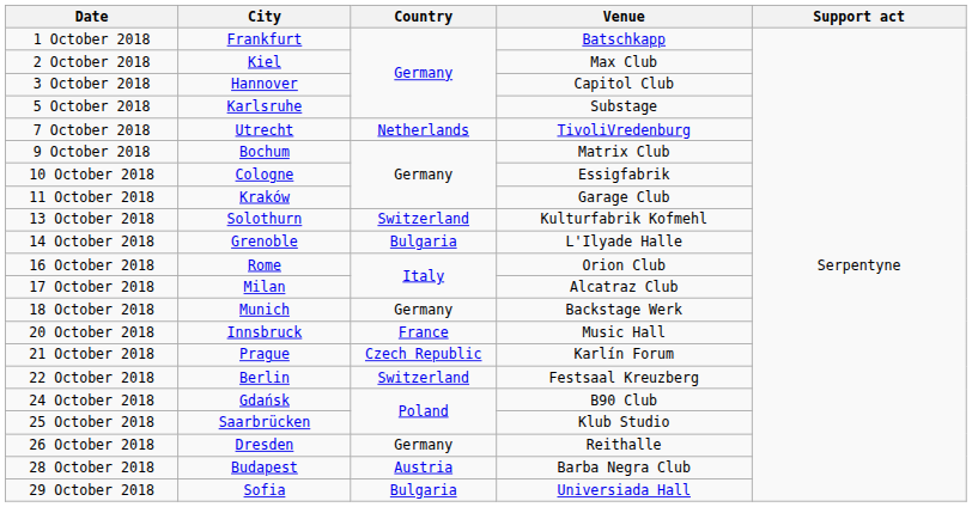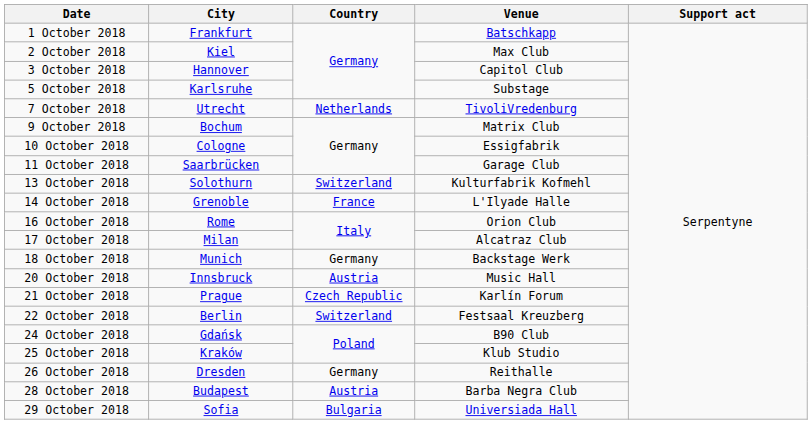11 October 2018 | City: Kraków -> Saarbrücken
14 October 2018 | Country: Bulgaria -> France
20 October 2018 | Country: France -> Austria
25 October 2018 | City: Saarbrücken -> Kraków
